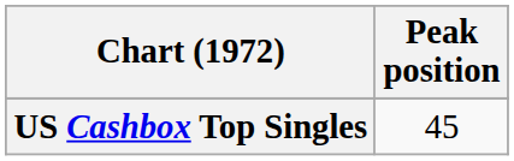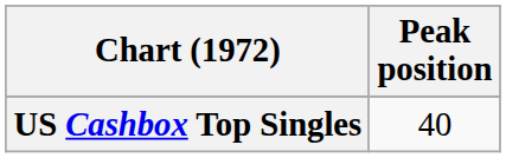US Cashbox Top Singles | Peak position: 45 -> 40
